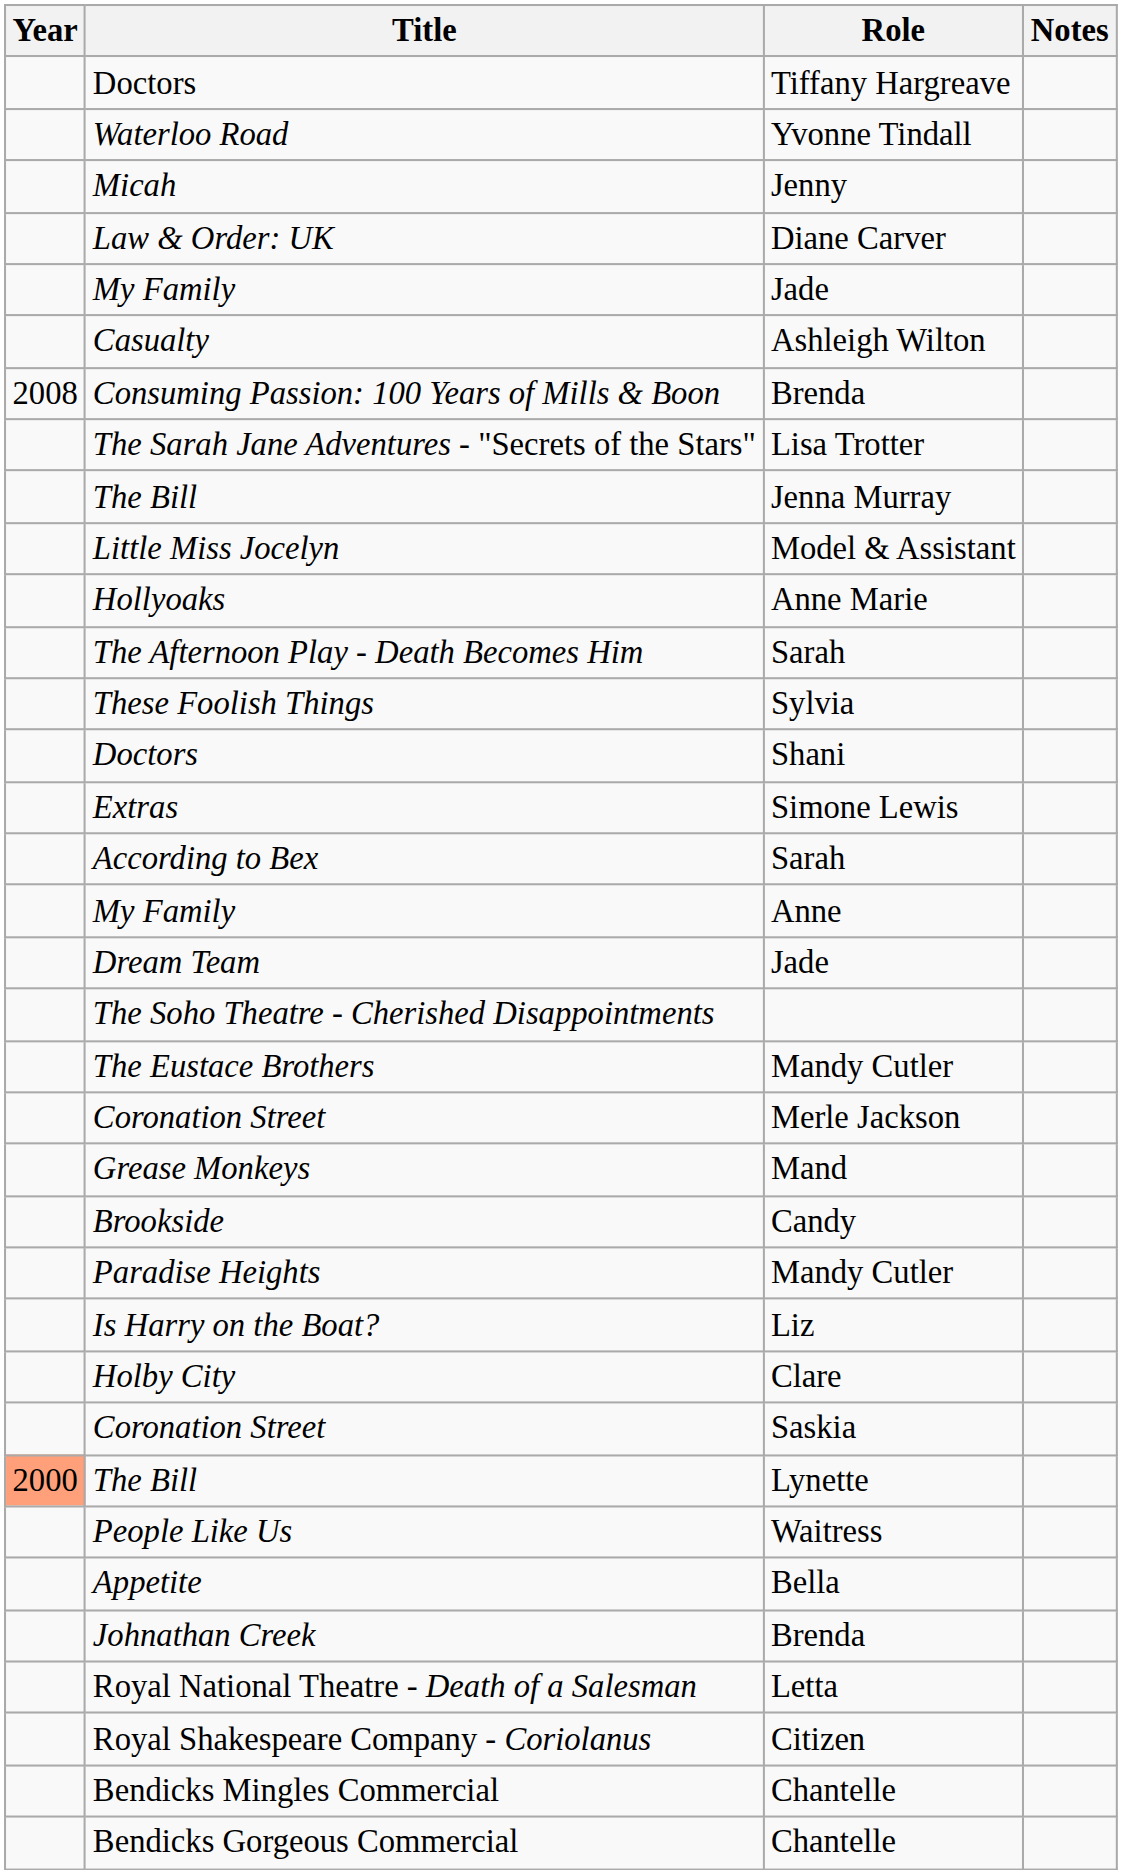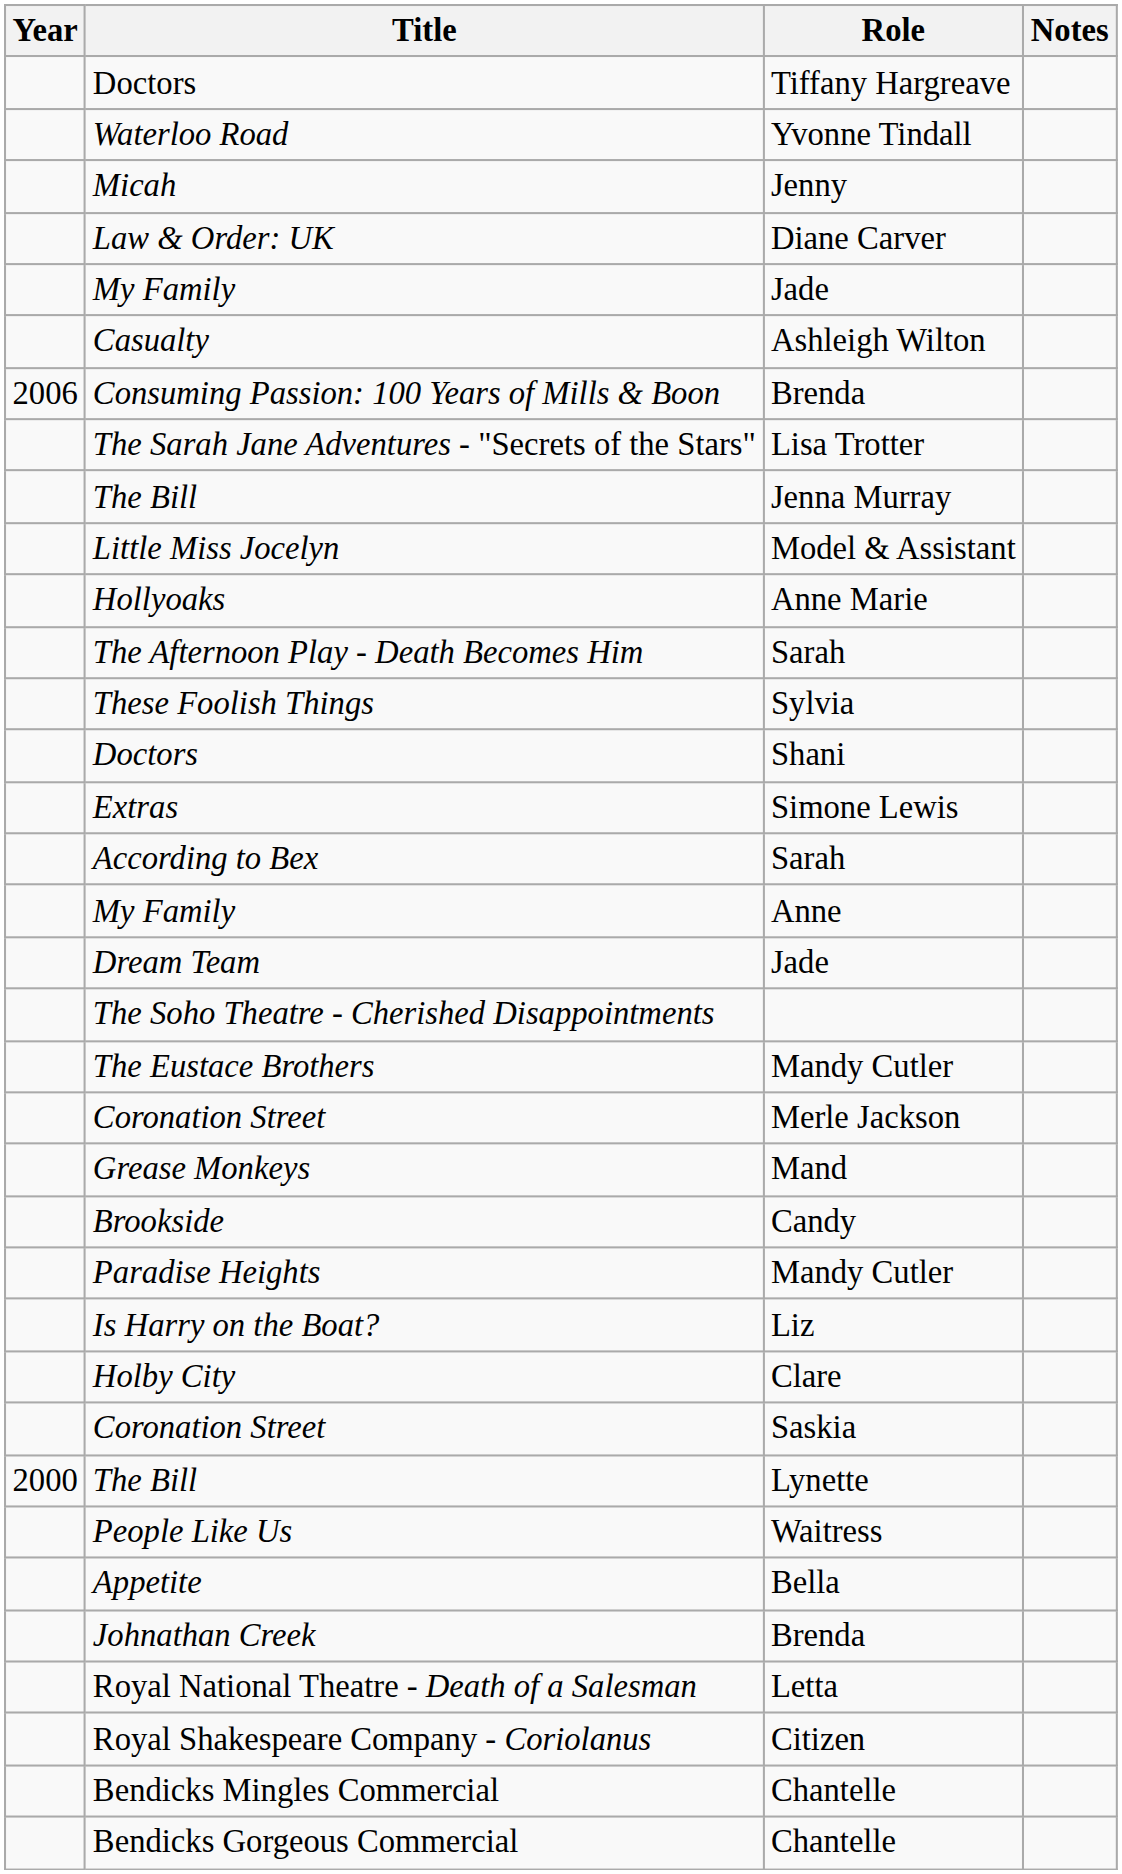Consuming Passion: 100 Years of Mills & Boon | Year: 2008 -> 2006
The Bill / Lynette | Year: lightsalmon background -> no background
